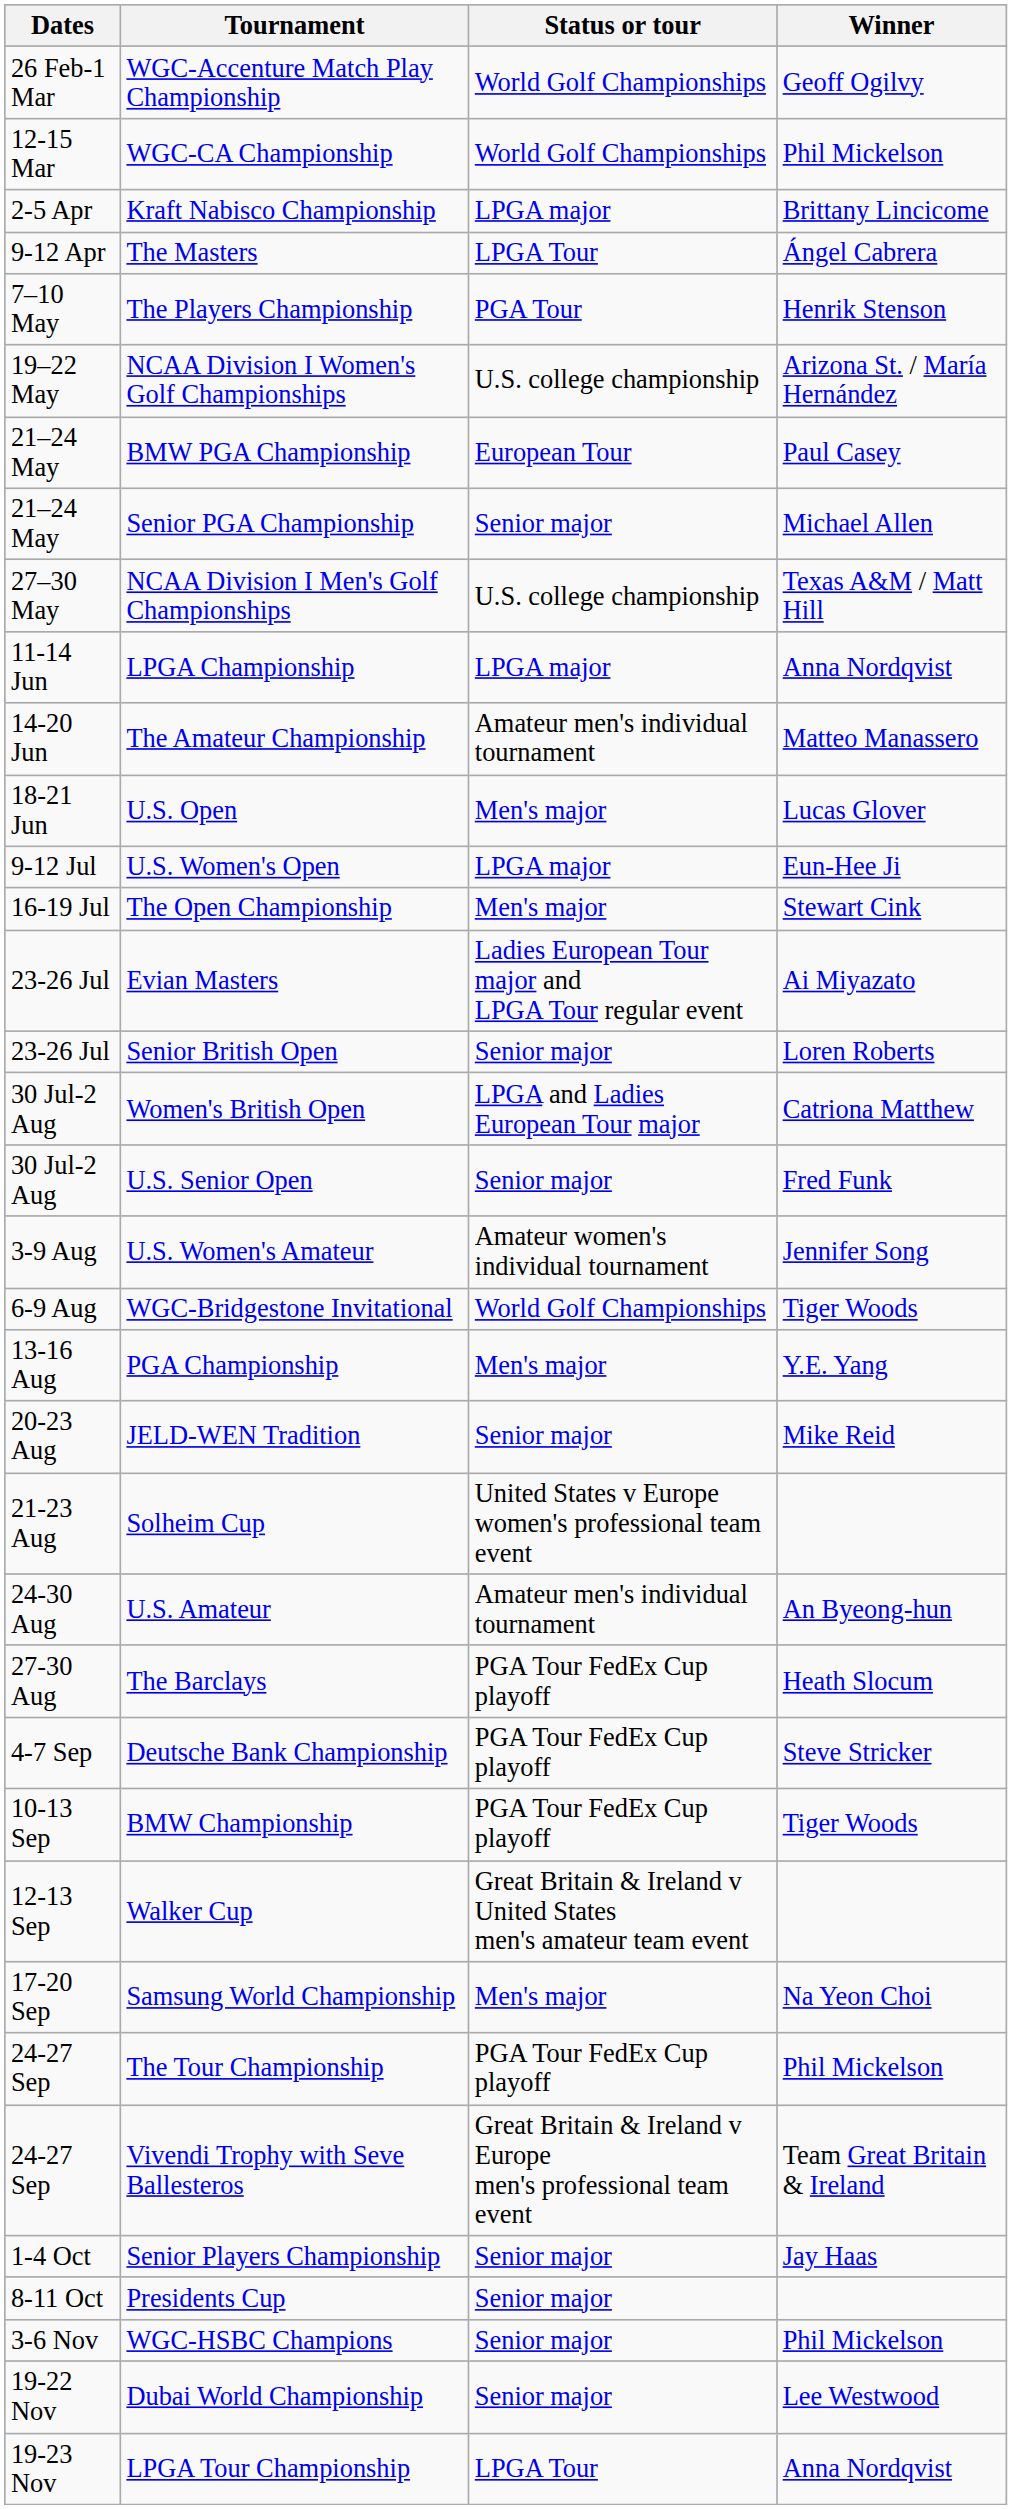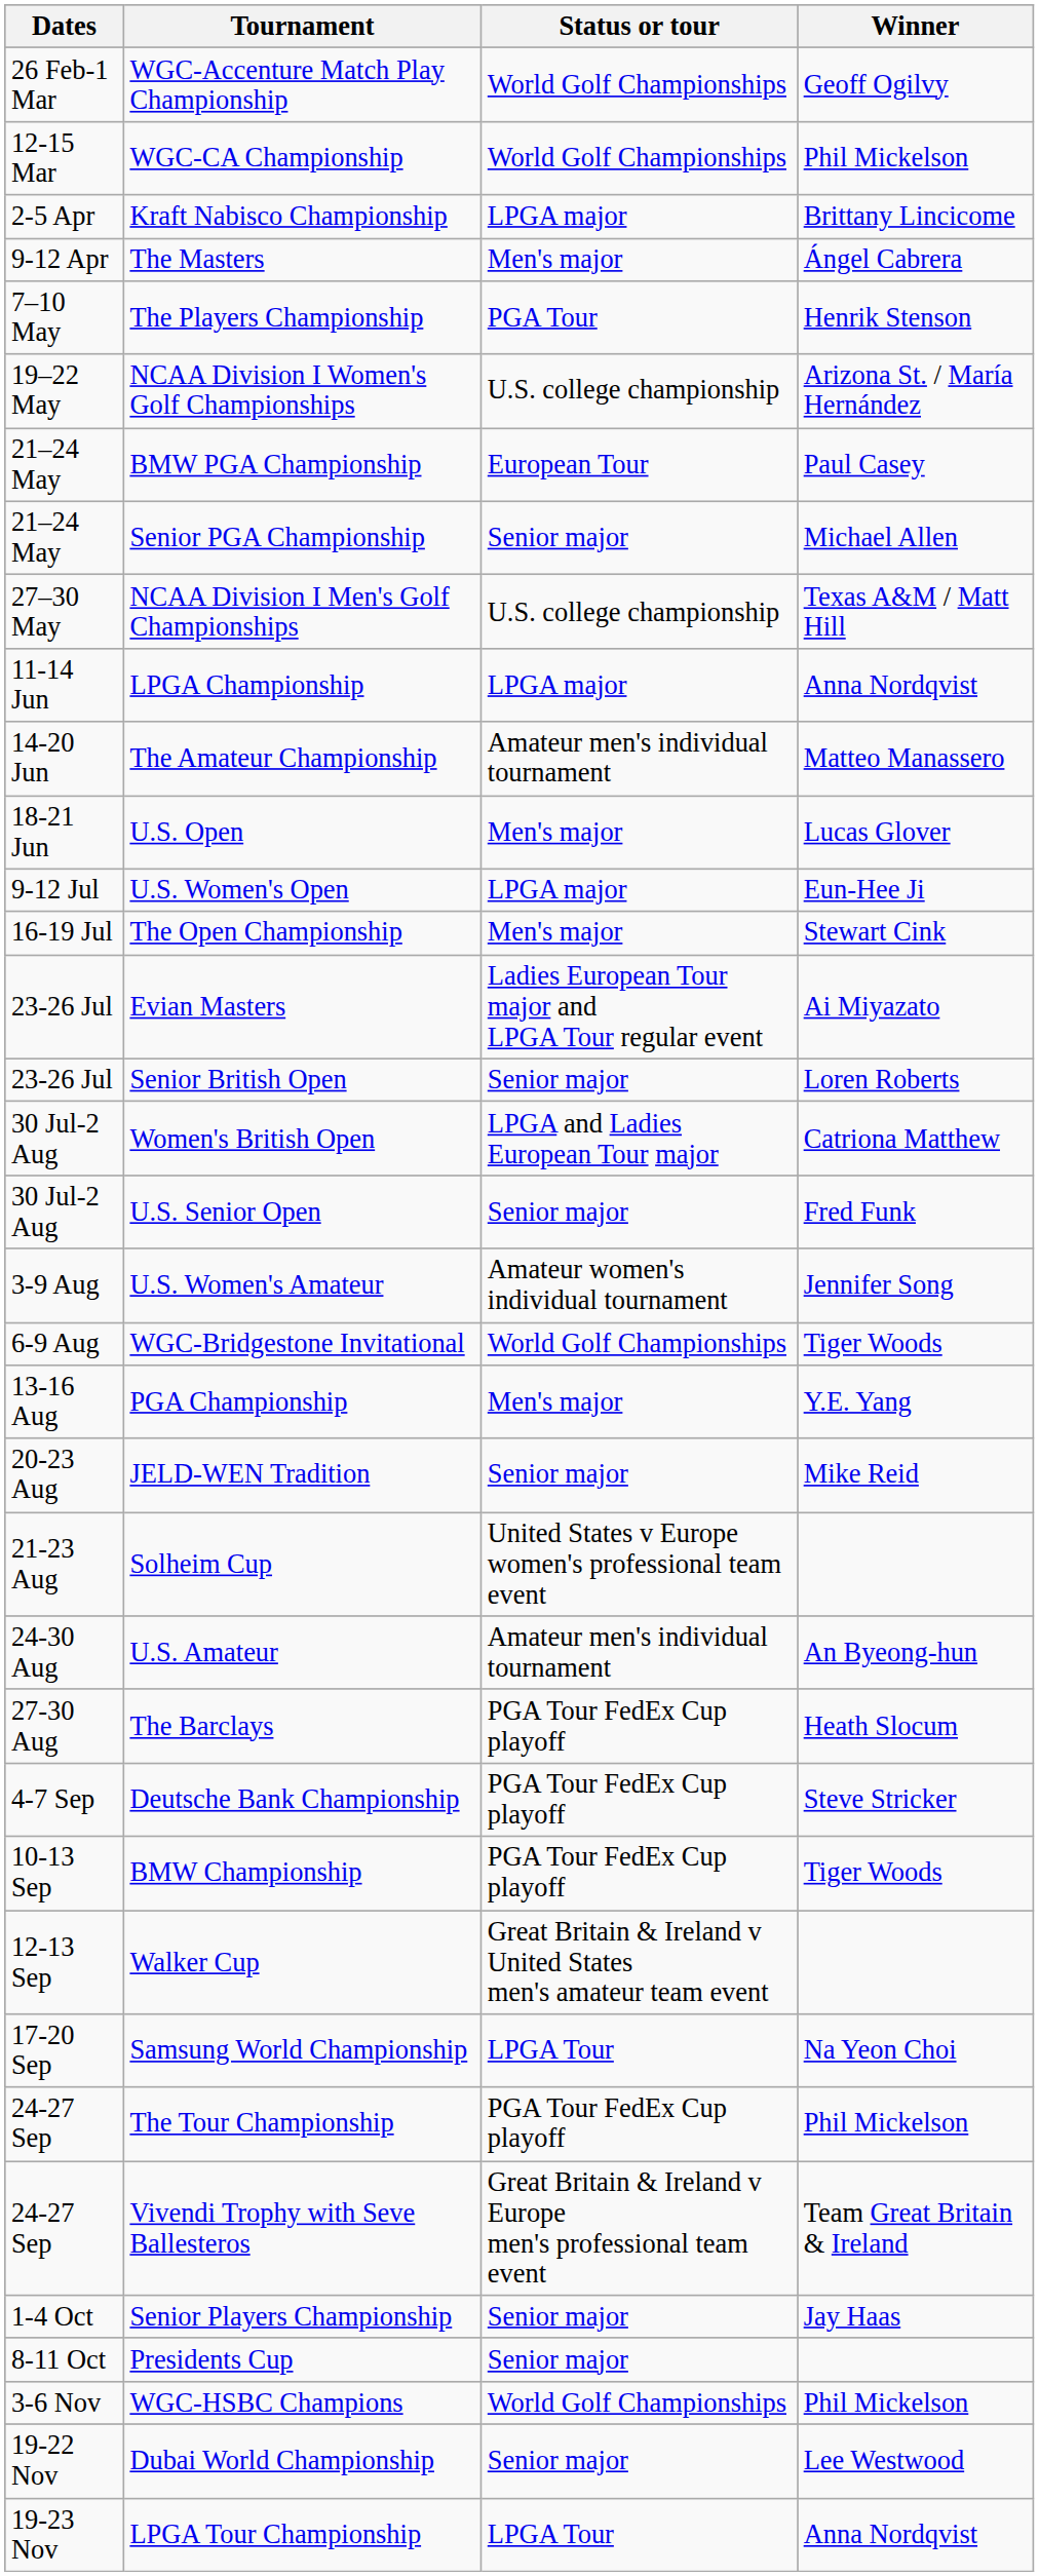The Masters | Status or tour: LPGA Tour -> Men's major
Samsung World Championship | Status or tour: Men's major -> LPGA Tour
WGC-HSBC Champions | Status or tour: Senior major -> World Golf Championships
